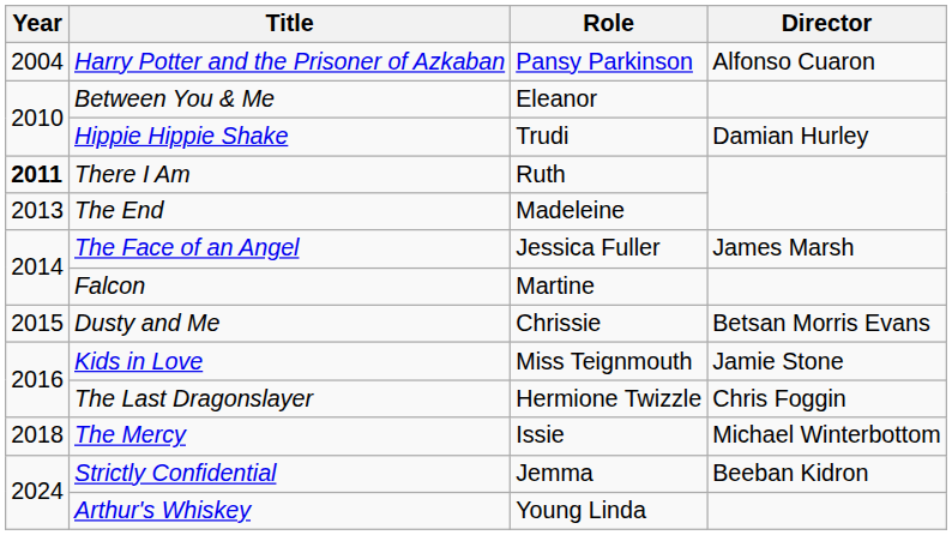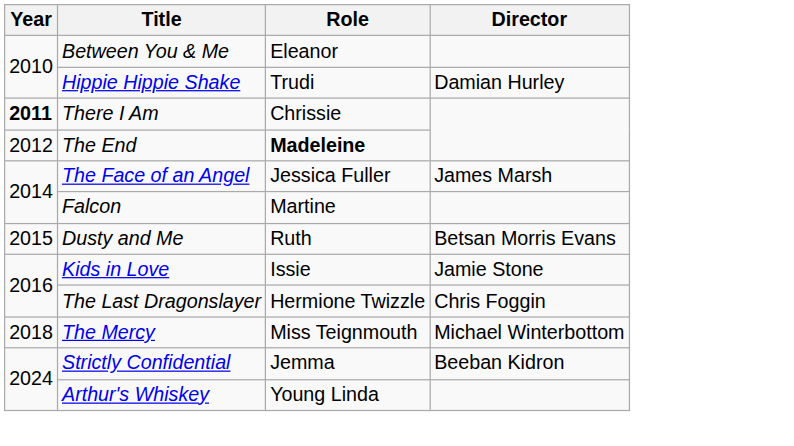- row: 2004 | Harry Potter and the Prisoner of Azkaban | Pansy Parkinson | Alfonso Cuaron
There I Am | Role: Ruth -> Chrissie
The End | Year: 2013 -> 2012
The End | Role: normal -> bold
Dusty and Me | Role: Chrissie -> Ruth
Kids in Love | Role: Miss Teignmouth -> Issie
The Mercy | Role: Issie -> Miss Teignmouth
